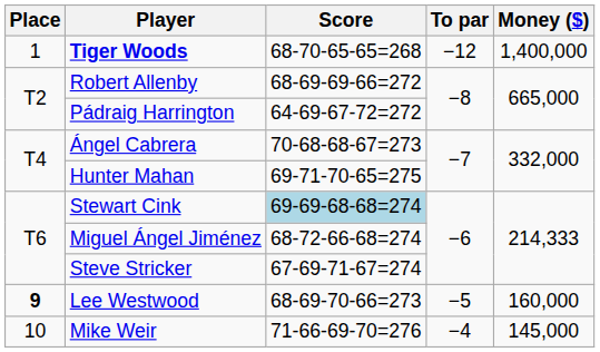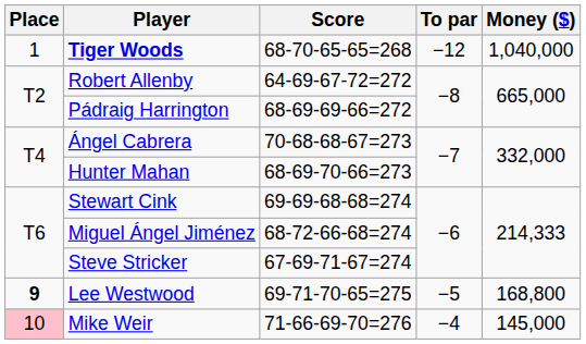Tiger Woods | Money ($): 1,400,000 -> 1,040,000
Robert Allenby | Score: 68-69-69-66=272 -> 64-69-67-72=272
Pádraig Harrington | Score: 64-69-67-72=272 -> 68-69-69-66=272
Hunter Mahan | Score: 69-71-70-65=275 -> 68-69-70-66=273
Stewart Cink | Score: lightblue background -> no background
Lee Westwood | Score: 68-69-70-66=273 -> 69-71-70-65=275
Lee Westwood | Money ($): 160,000 -> 168,800
Mike Weir | Place: no background -> pink background
